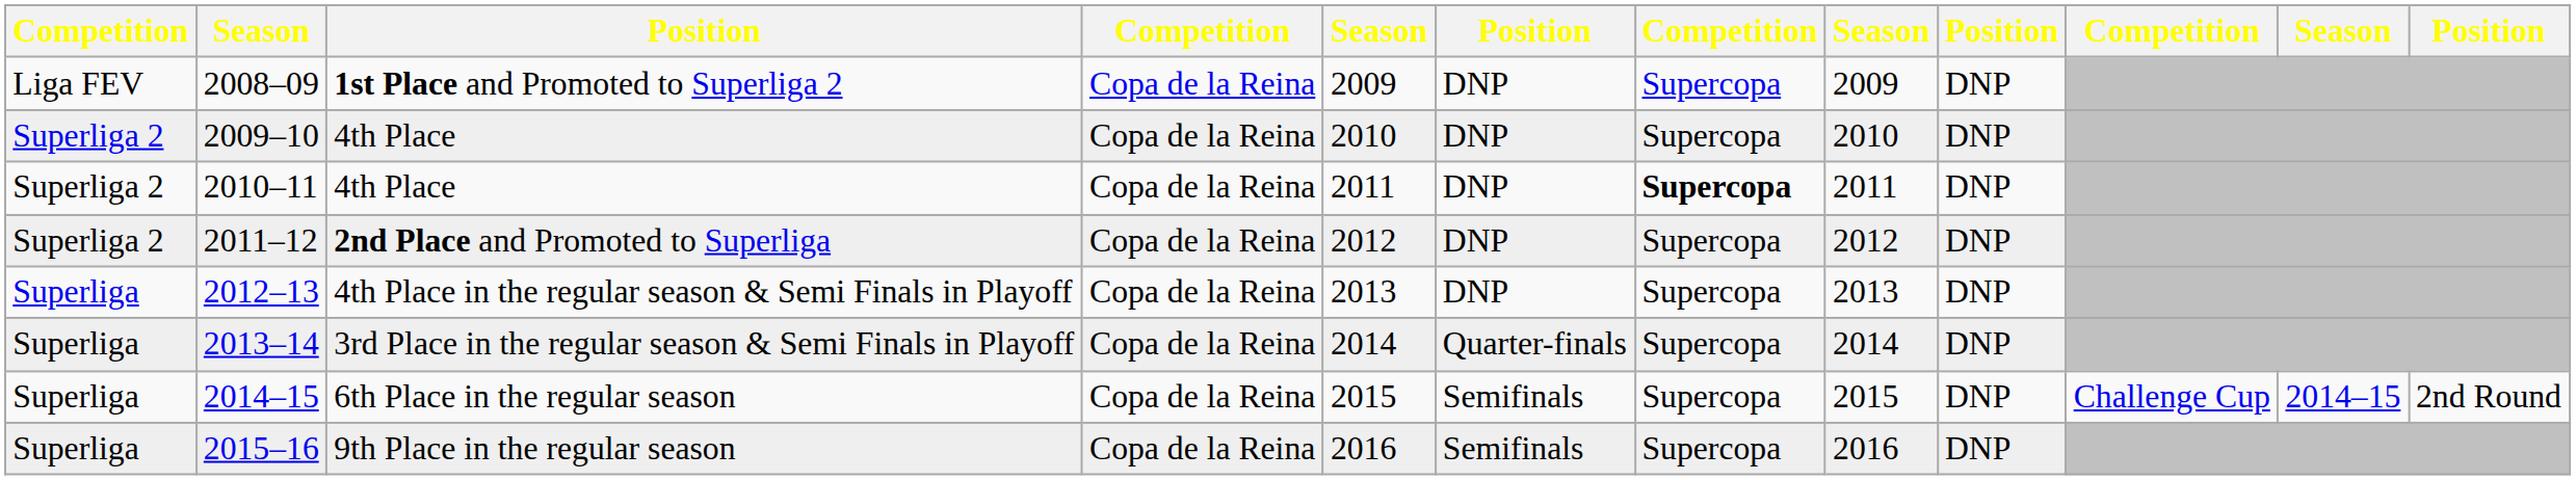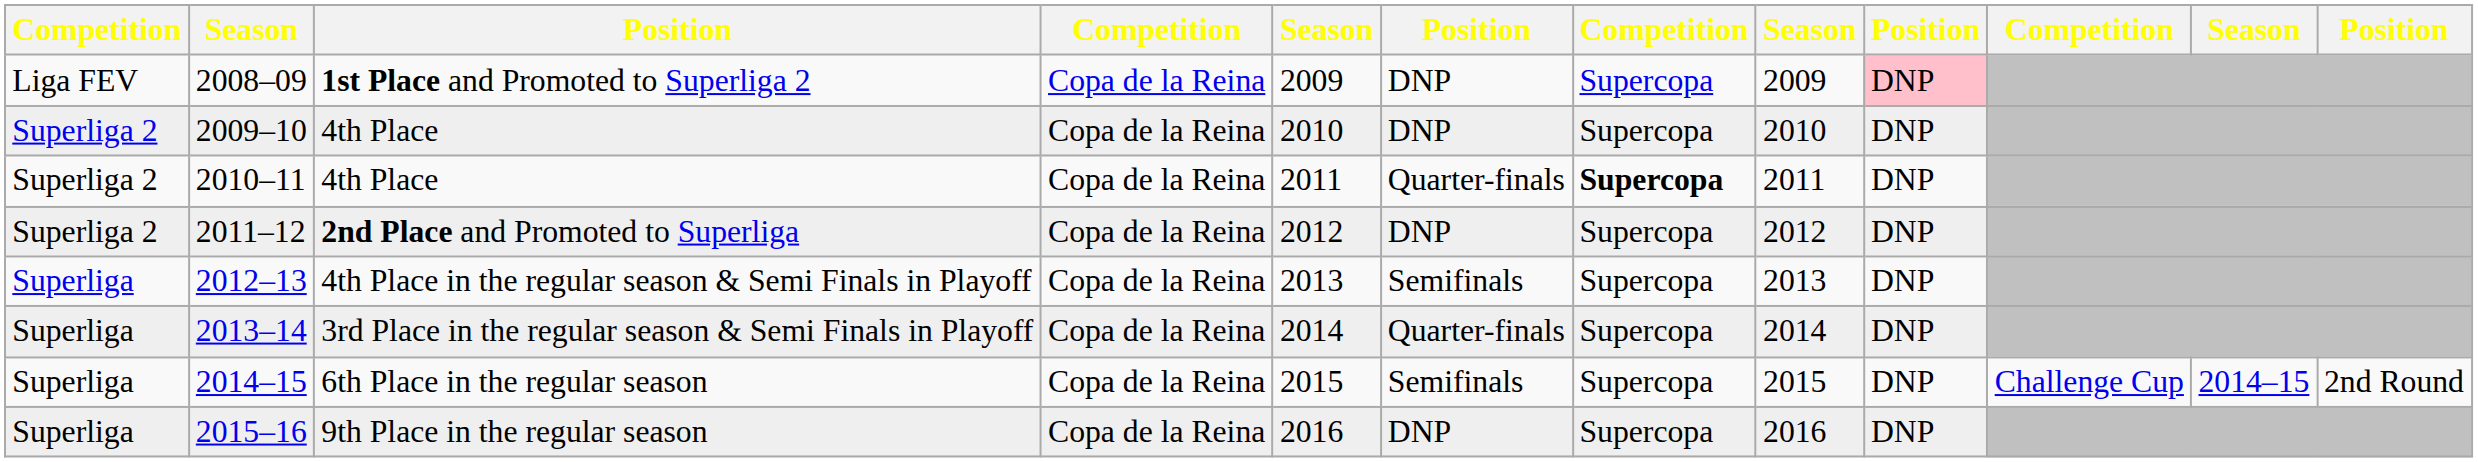2008–09 | column 9: no background -> pink background
2010–11 | column 6: DNP -> Quarter-finals
2012–13 | column 6: DNP -> Semifinals
2015–16 | column 6: Semifinals -> DNP
